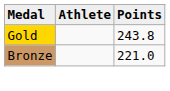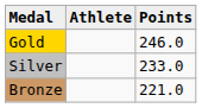Gold | Points: 243.8 -> 246.0
+ row: Silver | 233.0
